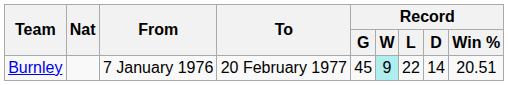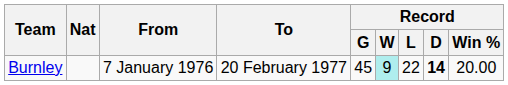Burnley | Record / D: normal -> bold
Burnley | Record / Win %: 20.51 -> 20.00
